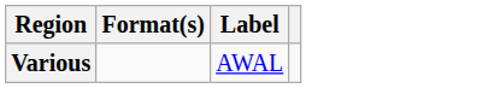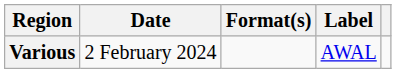+ column: Date | 2 February 2024
